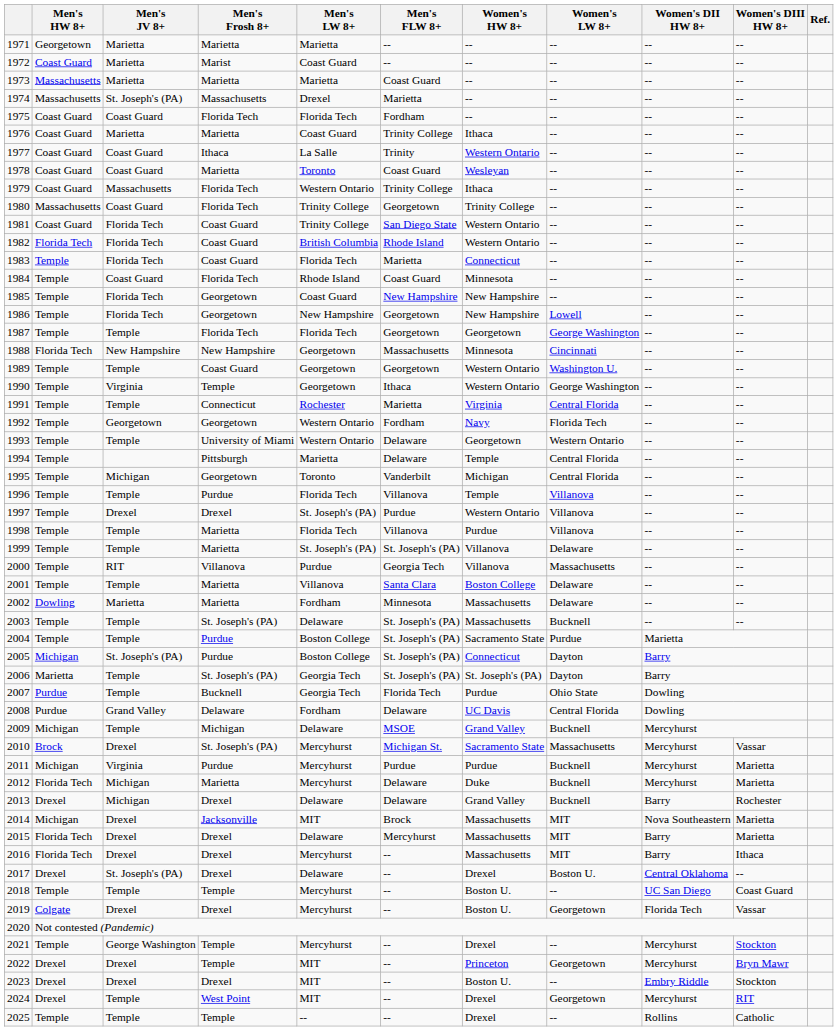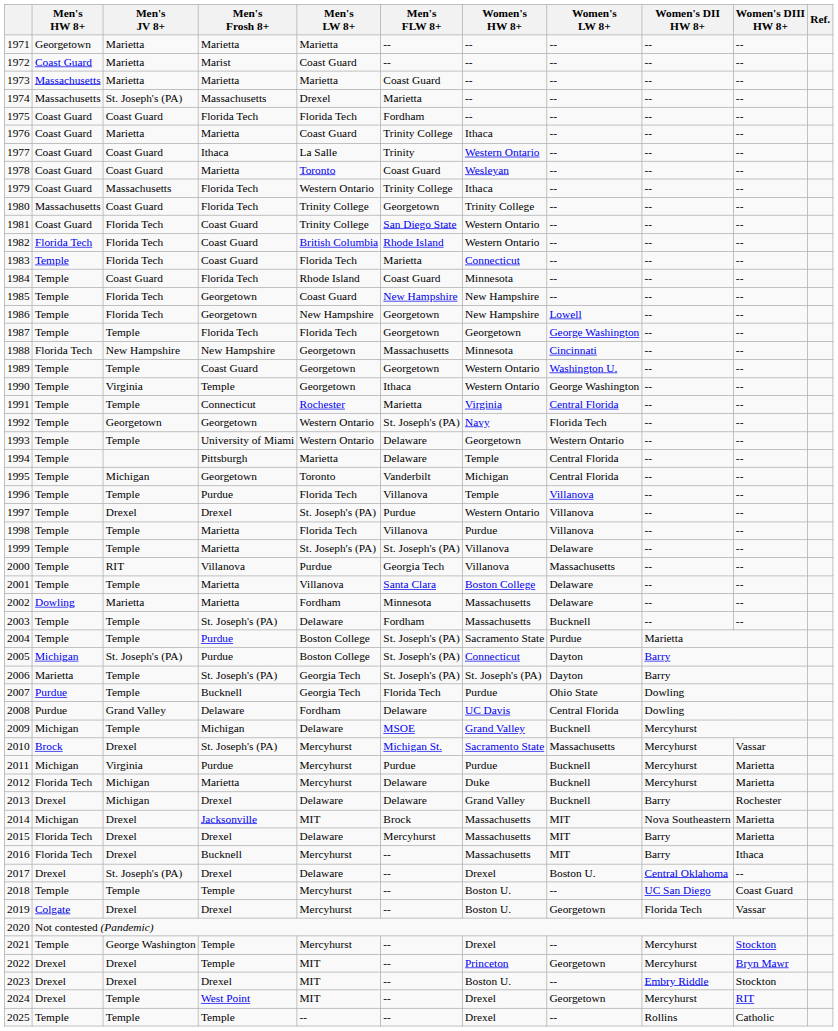1992 | Men's FLW 8+: Fordham -> St. Joseph's (PA)
2003 | Men's FLW 8+: St. Joseph's (PA) -> Fordham
2016 | Men's Frosh 8+: Drexel -> Bucknell
